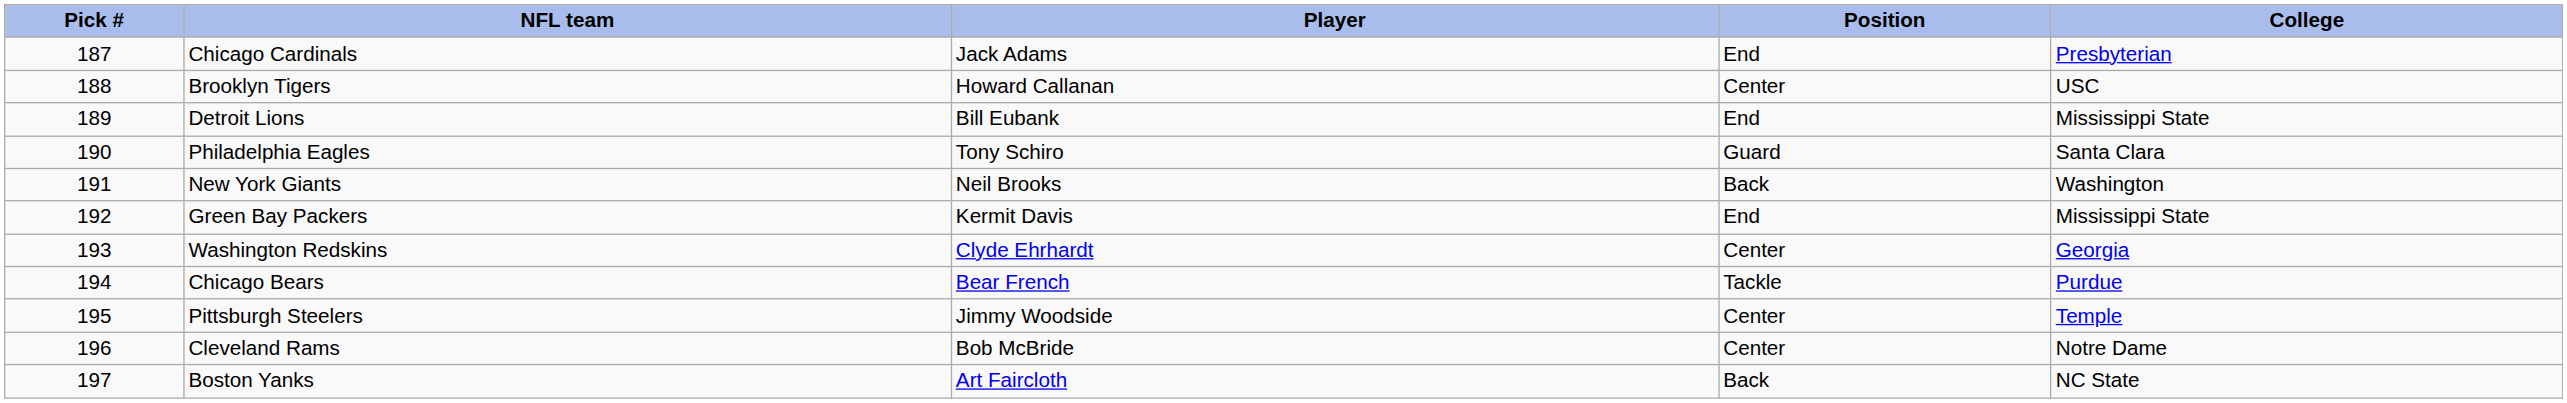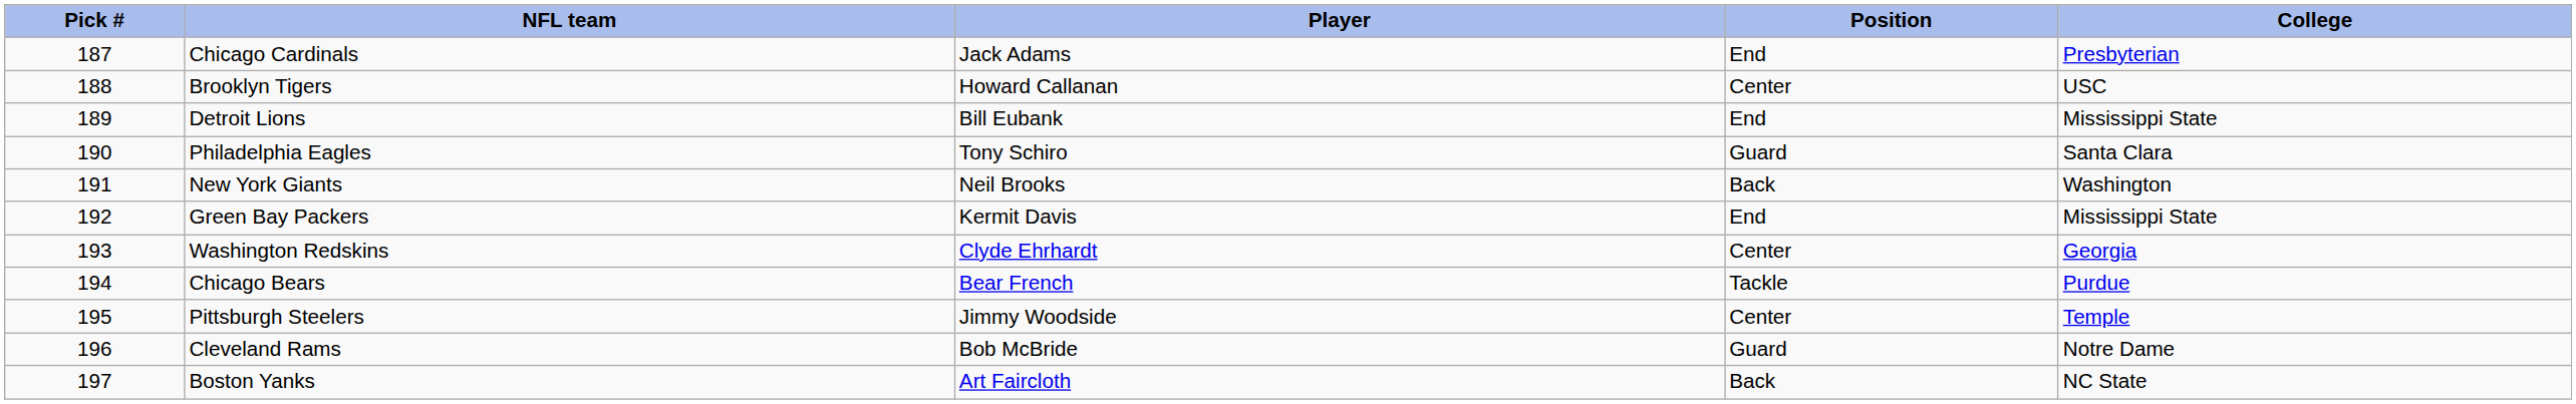Cleveland Rams | Position: Center -> Guard
